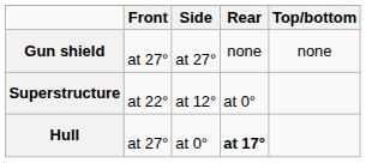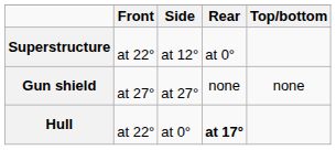rows swapped: Gun shield <-> Superstructure
Hull | Front: at 27° -> at 22°
